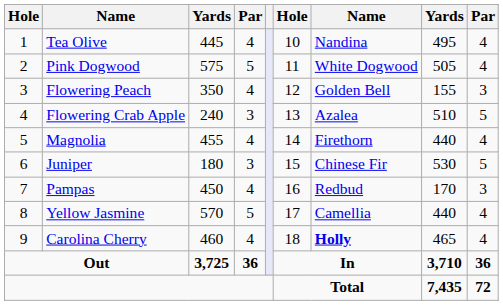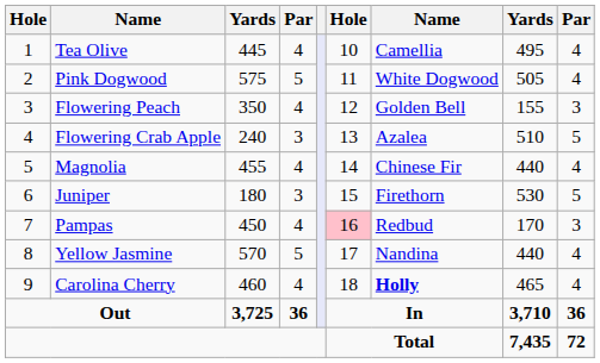Tea Olive | column 7: Nandina -> Camellia
Magnolia | column 7: Firethorn -> Chinese Fir
Juniper | column 7: Chinese Fir -> Firethorn
Pampas | column 6: no background -> pink background
Yellow Jasmine | column 7: Camellia -> Nandina
